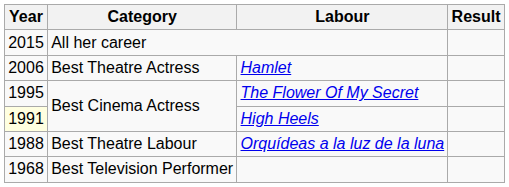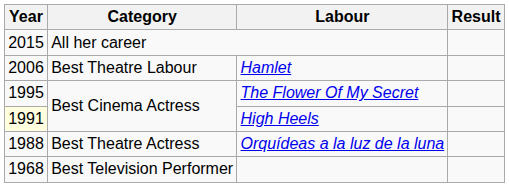Hamlet | Category: Best Theatre Actress -> Best Theatre Labour
Orquídeas a la luz de la luna | Category: Best Theatre Labour -> Best Theatre Actress
